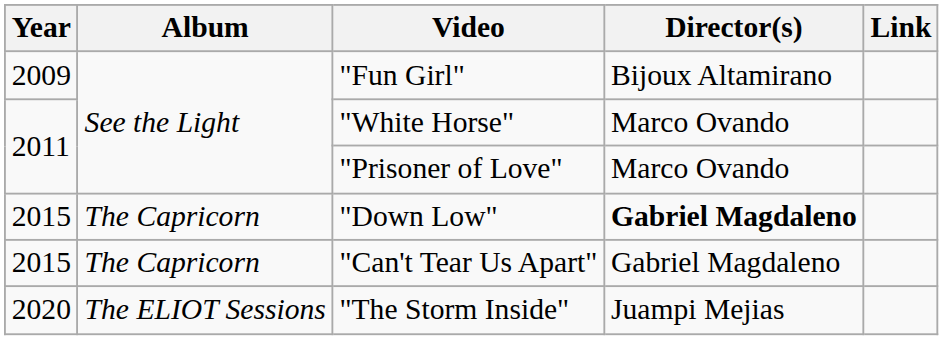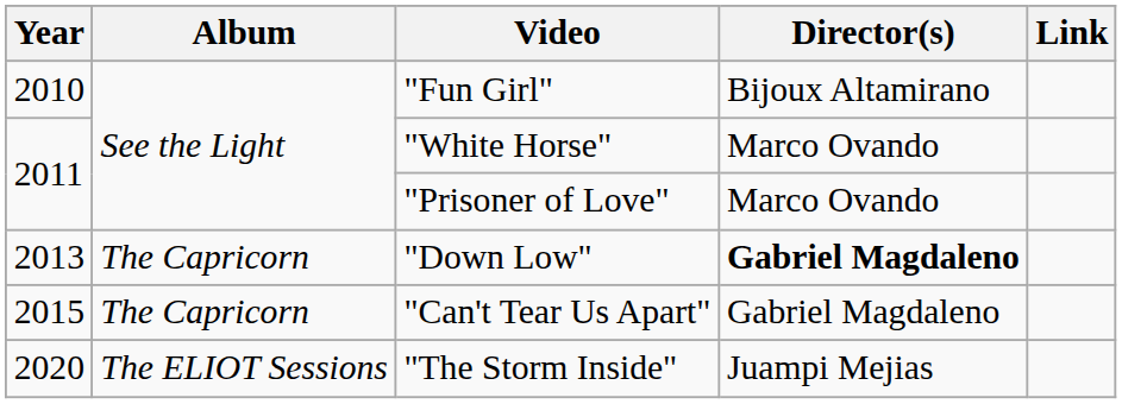"Fun Girl" | Year: 2009 -> 2010
"Down Low" | Year: 2015 -> 2013
